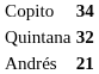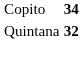- row: Andrés | 21
